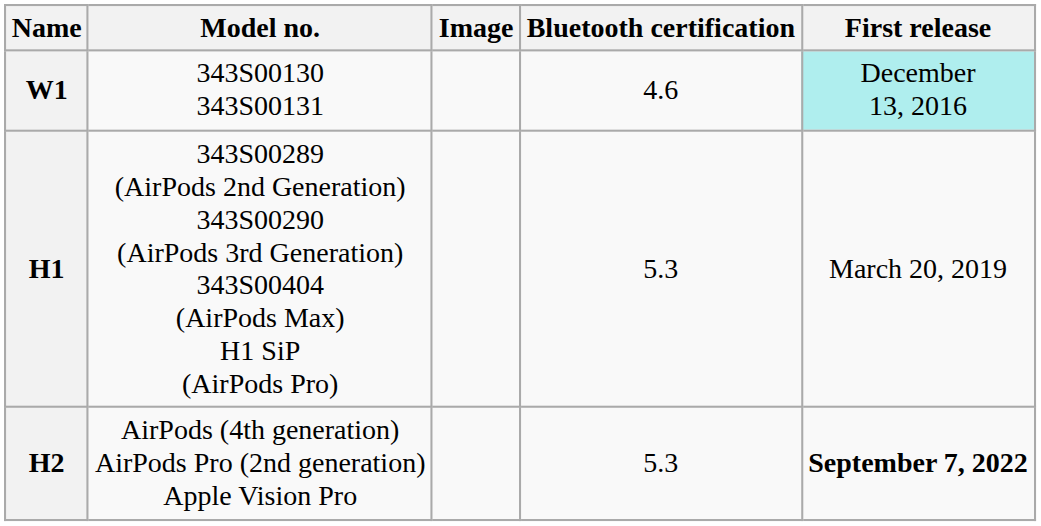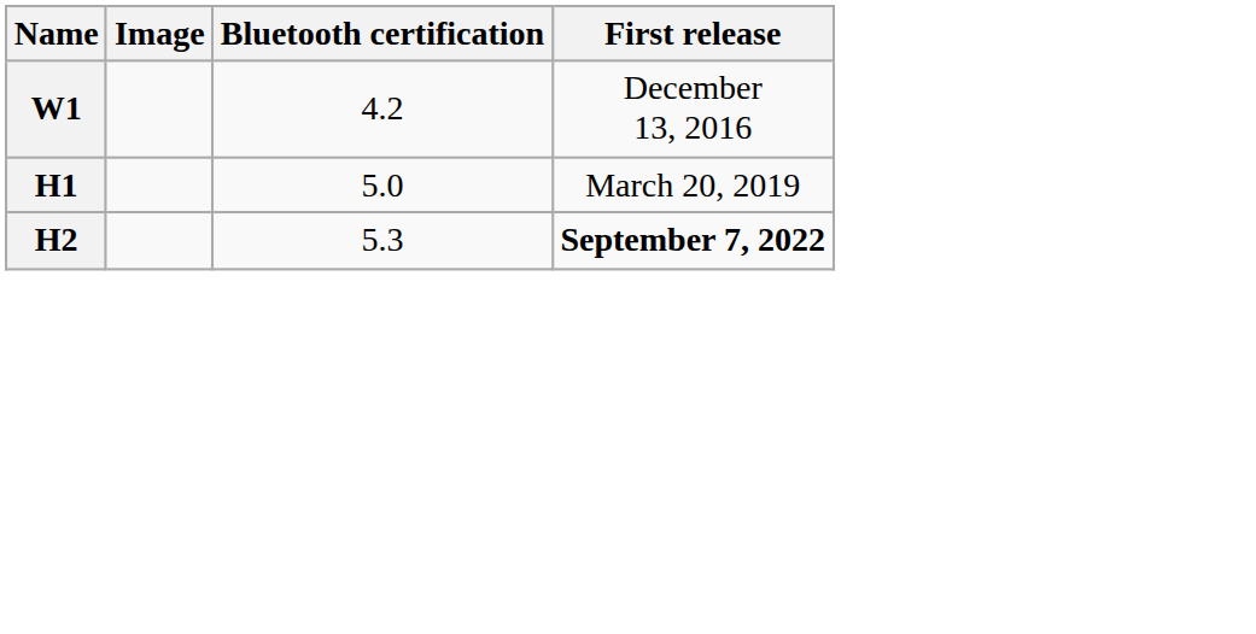- column: Model no. | 343S00130 343S00131 | 343S00289 (AirPods 2nd Generation) 343S00290 (AirPods 3rd Generation) 343S00404 (AirPods Max) H1 SiP (AirPods Pro) | AirPods (4th generation) AirPods Pro (2nd generation) Apple Vision Pro
W1 | Bluetooth certification: 4.6 -> 4.2
W1 | First release: paleturquoise background -> no background
H1 | Bluetooth certification: 5.3 -> 5.0
